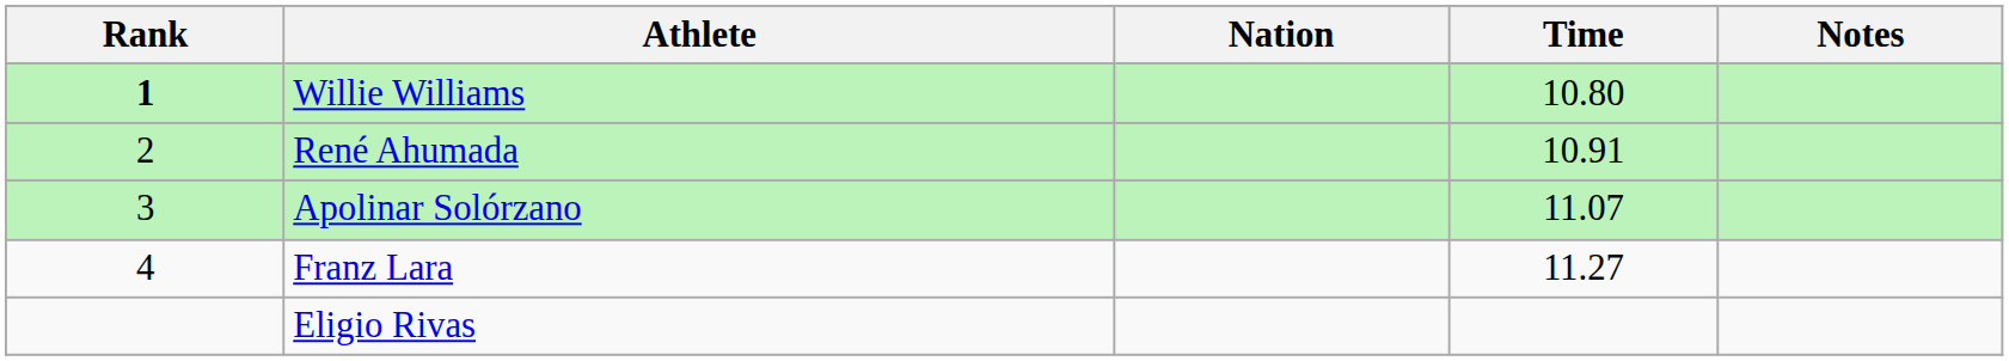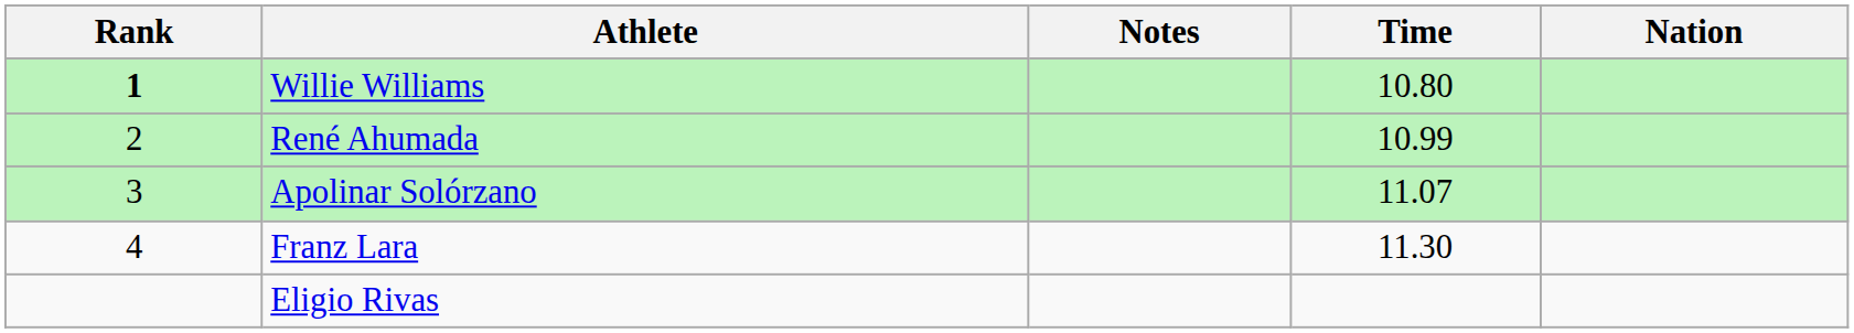columns swapped: Nation <-> Notes
René Ahumada | Time: 10.91 -> 10.99
Franz Lara | Time: 11.27 -> 11.30
